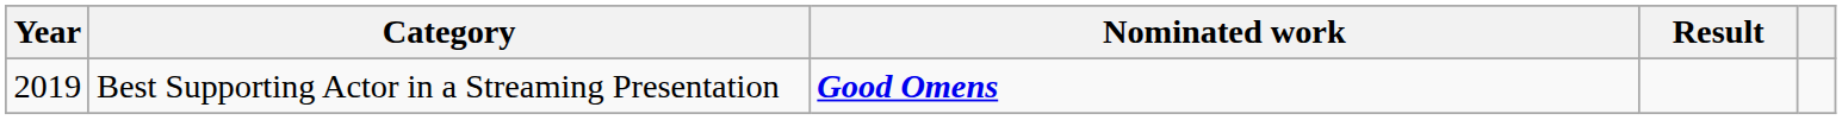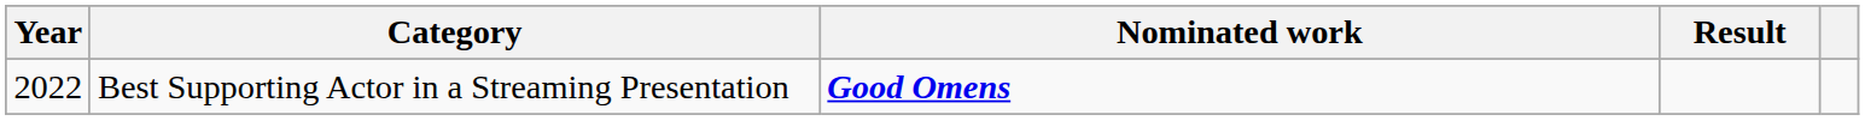Best Supporting Actor in a Streaming Presentation | Year: 2019 -> 2022
